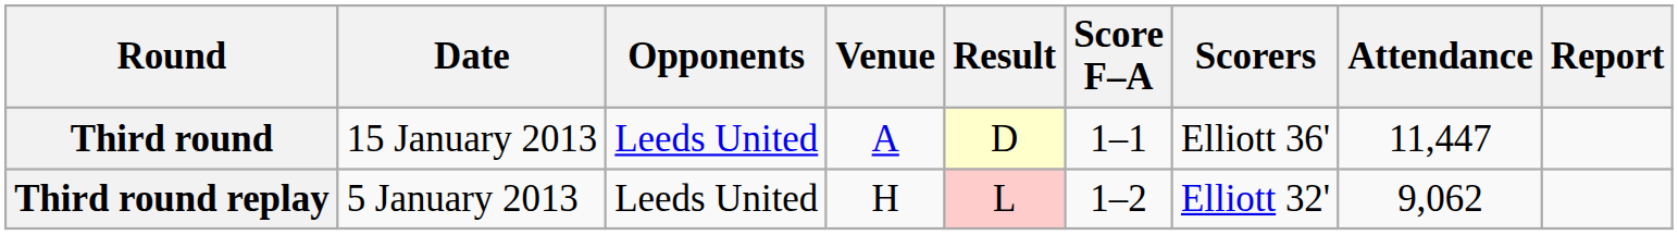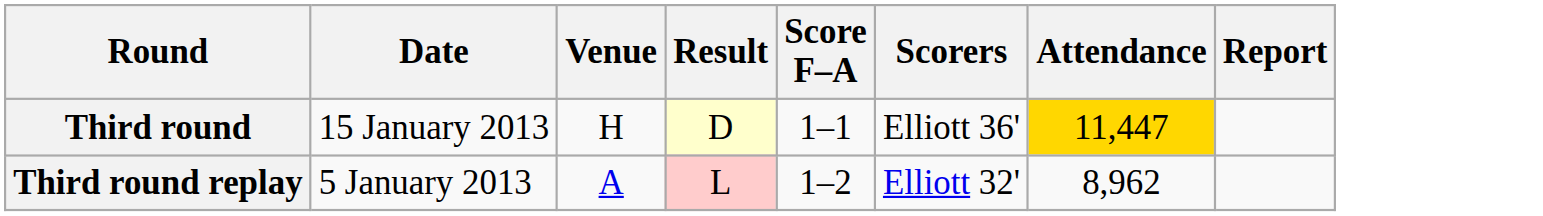- column: Opponents | Leeds United | Leeds United
Third round | Venue: A -> H
Third round | Attendance: no background -> gold background
Third round replay | Venue: H -> A
Third round replay | Attendance: 9,062 -> 8,962
